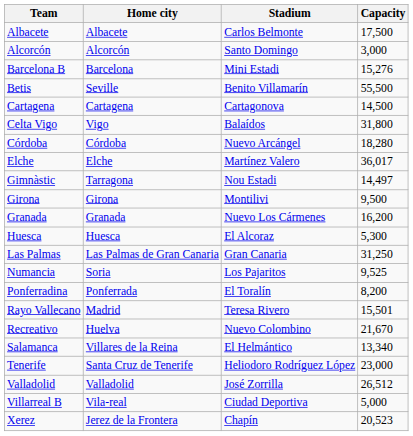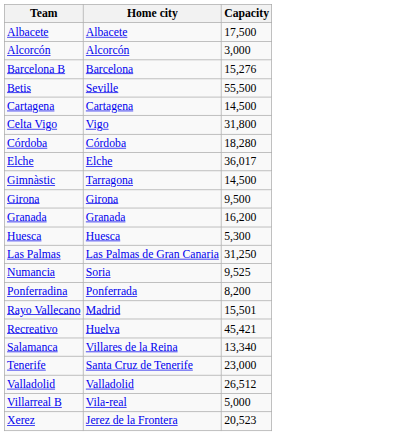- column: Stadium | Carlos Belmonte | Santo Domingo | Mini Estadi | Benito Villamarín | Cartagonova | Balaídos | Nuevo Arcángel | Martínez Valero | Nou Estadi | Montilivi | Nuevo Los Cármenes | El Alcoraz | Gran Canaria | Los Pajaritos | El Toralín | Teresa Rivero | Nuevo Colombino | El Helmántico | Heliodoro Rodríguez López | José Zorrilla | Ciudad Deportiva | Chapín
Gimnàstic | Capacity: 14,497 -> 14,500
Recreativo | Capacity: 21,670 -> 45,421
